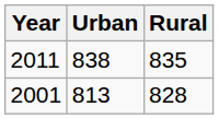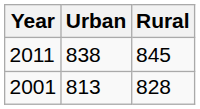2011 | Rural: 835 -> 845
